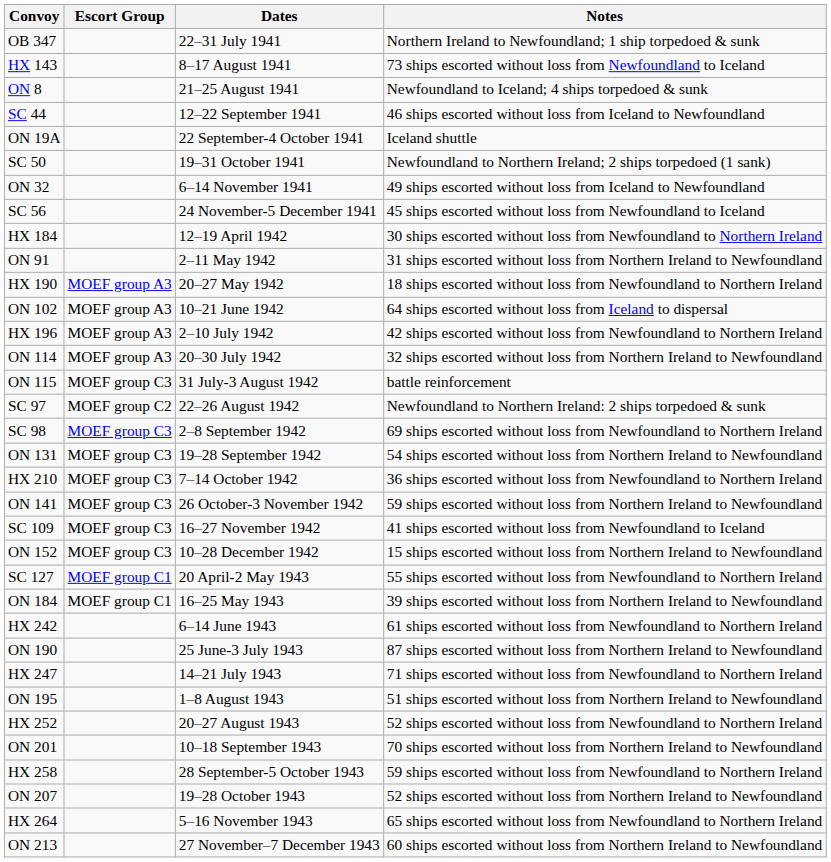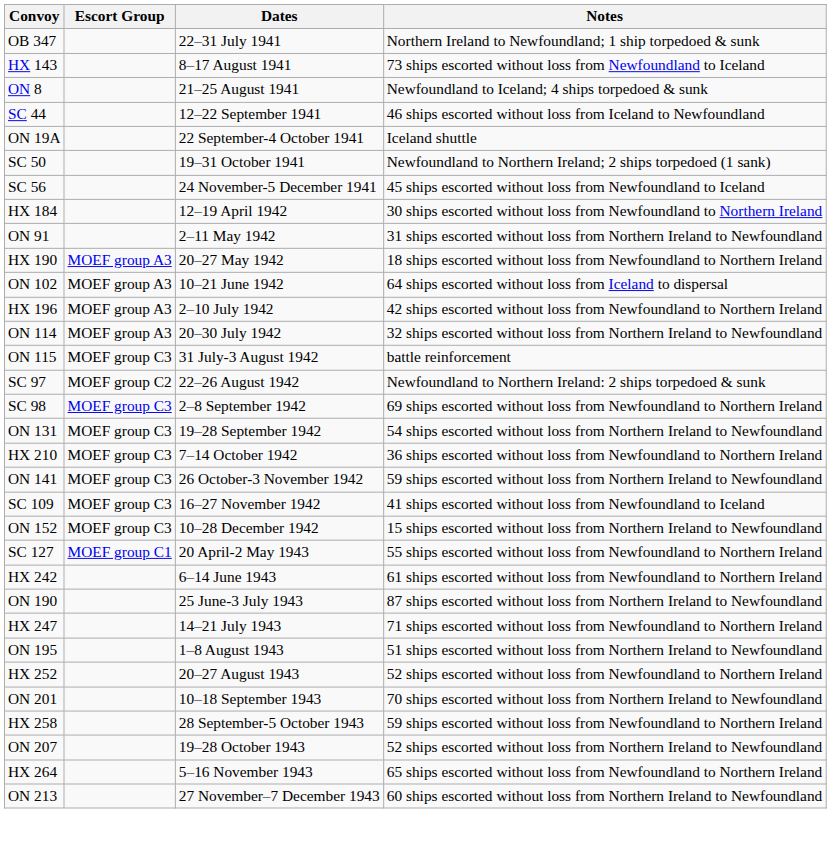- row: ON 32 | 6–14 November 1941 | 49 ships escorted without loss from Iceland to Newfoundland
- row: ON 184 | MOEF group C1 | 16–25 May 1943 | 39 ships escorted without loss from Northern Ireland to Newfoundland
